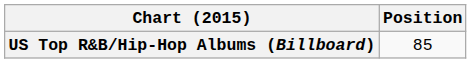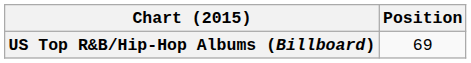US Top R&B/Hip-Hop Albums (Billboard) | Position: 85 -> 69
